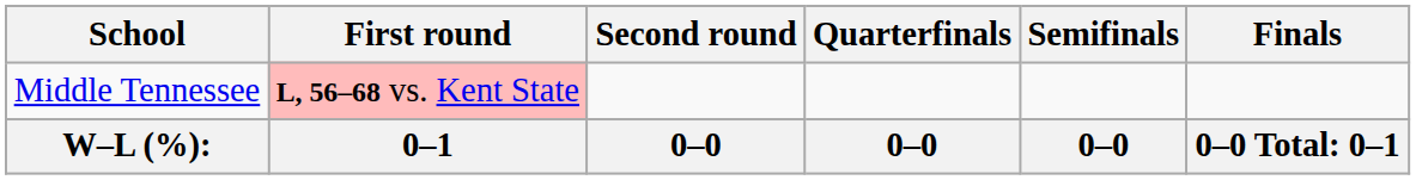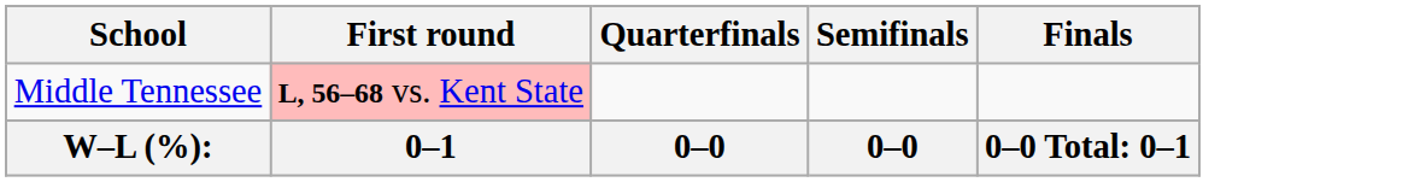- column: Second round | 0–0
